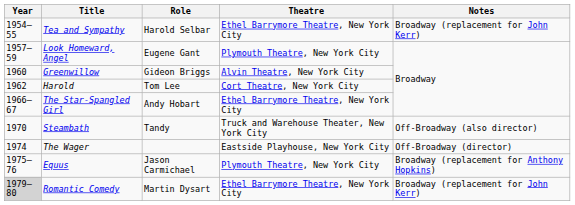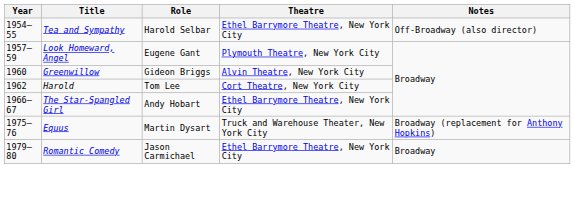Tea and Sympathy | Notes: Broadway (replacement for John Kerr) -> Off-Broadway (also director)
- row: 1970 | Steambath | Tandy | Truck and Warehouse Theater, New York City | Off-Broadway (also director)
- row: 1974 | The Wager | Eastside Playhouse, New York City | Off-Broadway (director)
Equus | Role: Jason Carmichael -> Martin Dysart
Equus | Theatre: Plymouth Theatre, New York City -> Truck and Warehouse Theater, New York City
Romantic Comedy | Year: lightgrey background -> no background
Romantic Comedy | Role: Martin Dysart -> Jason Carmichael
Romantic Comedy | Notes: Broadway (replacement for John Kerr) -> Broadway
